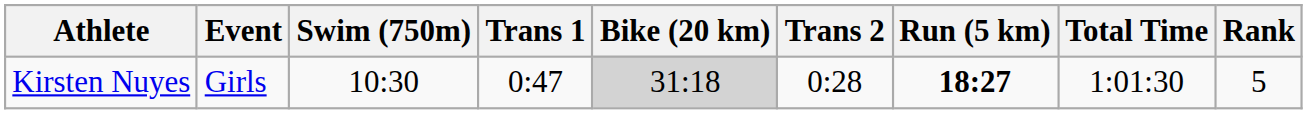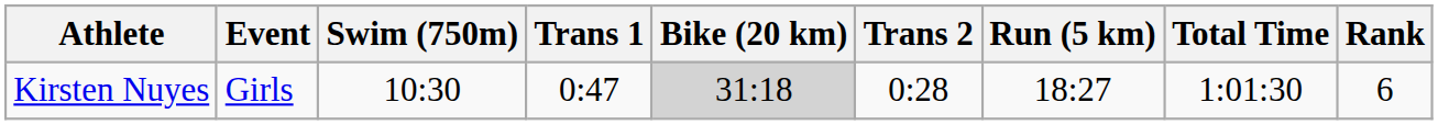Kirsten Nuyes | Run (5 km): bold -> normal
Kirsten Nuyes | Rank: 5 -> 6
